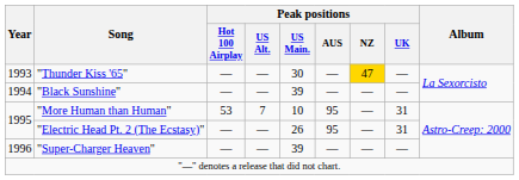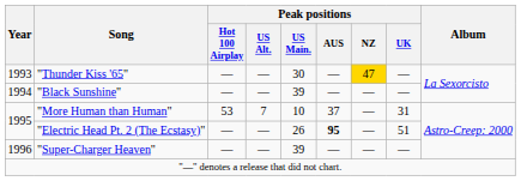"More Human than Human" | Peak positions / AUS: 95 -> 37
"Electric Head Pt. 2 (The Ecstasy)" | Peak positions / AUS: normal -> bold
"Electric Head Pt. 2 (The Ecstasy)" | Peak positions / UK: 31 -> 51
